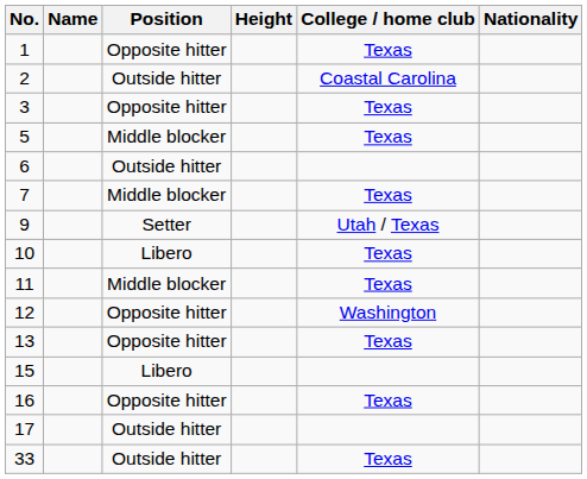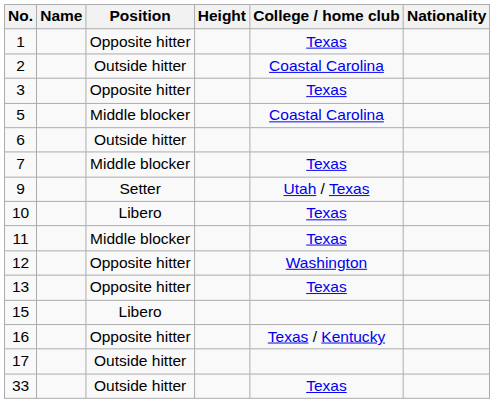5 | College / home club: Texas -> Coastal Carolina
16 | College / home club: Texas -> Texas / Kentucky
